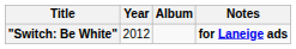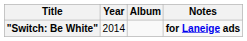"Switch: Be White" | Year: 2012 -> 2014
